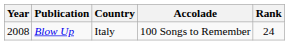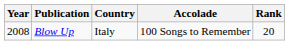Blow Up | Rank: 24 -> 20
